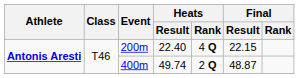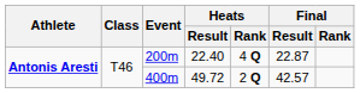200m | Final / Result: 22.15 -> 22.87
400m | Heats / Result: 49.74 -> 49.72
400m | Final / Result: 48.87 -> 42.57
